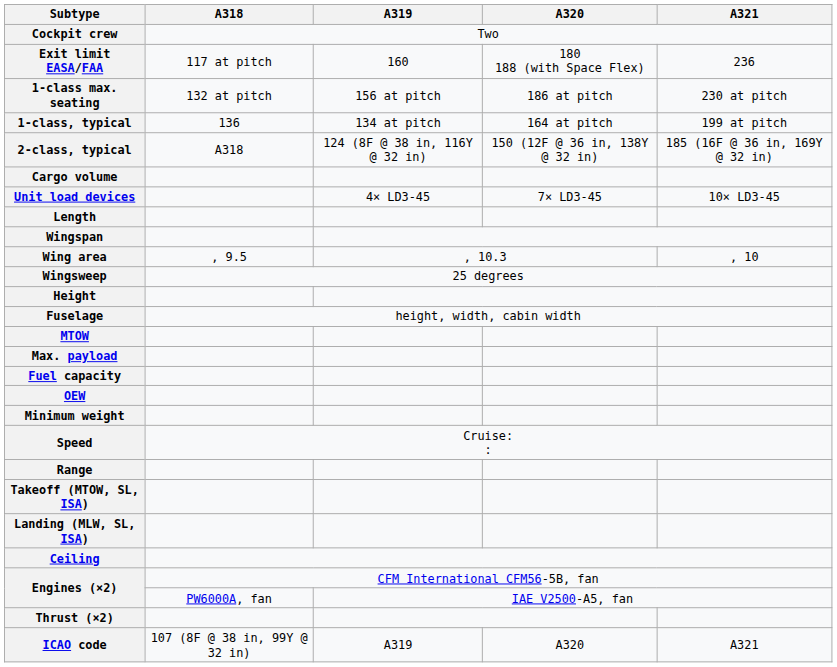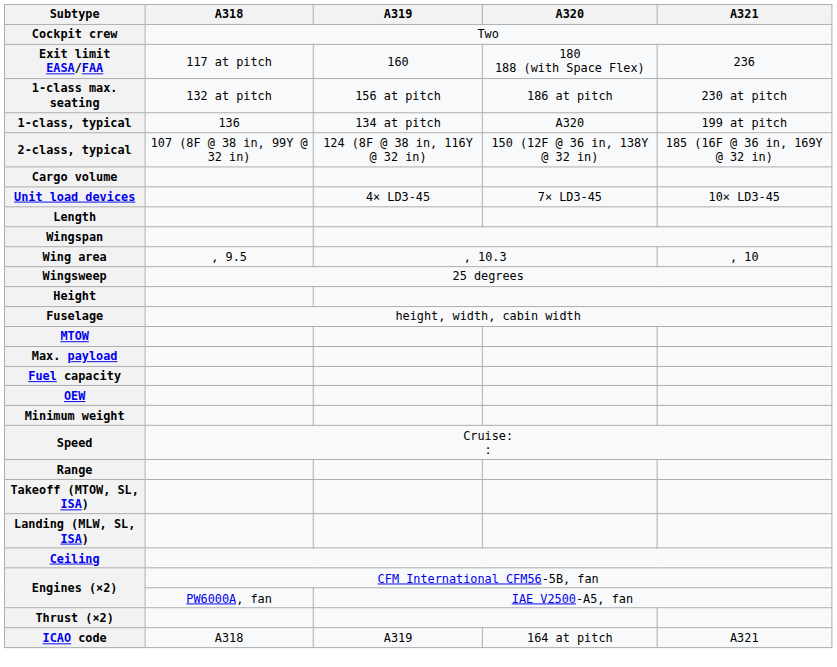1-class, typical | A320: 164 at pitch -> A320
2-class, typical | A318: A318 -> 107 (8F @ 38 in, 99Y @ 32 in)
ICAO code | A318: 107 (8F @ 38 in, 99Y @ 32 in) -> A318
ICAO code | A320: A320 -> 164 at pitch
